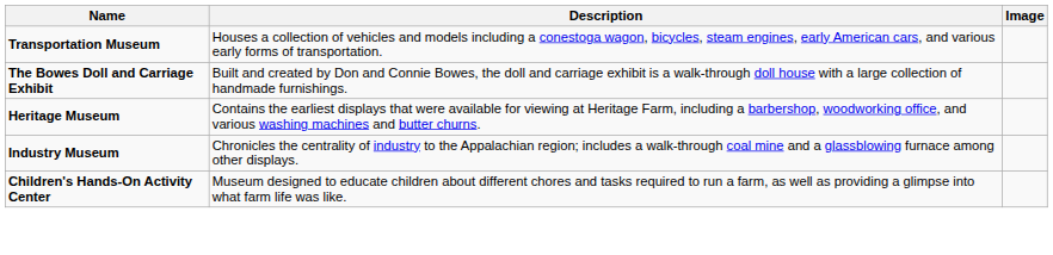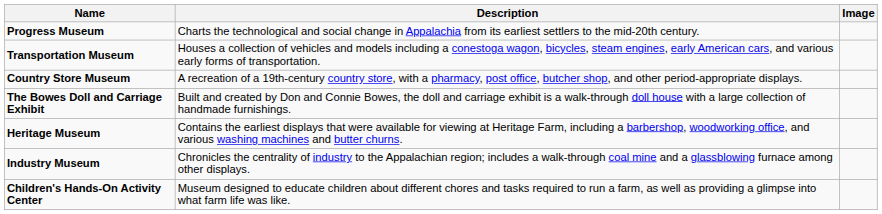+ row: Progress Museum | Charts the technological and social change in Appalachia from its earliest settlers to the mid-20th century.
+ row: Country Store Museum | A recreation of a 19th-century country store, with a pharmacy, post office, butcher shop, and other period-appropriate displays.
